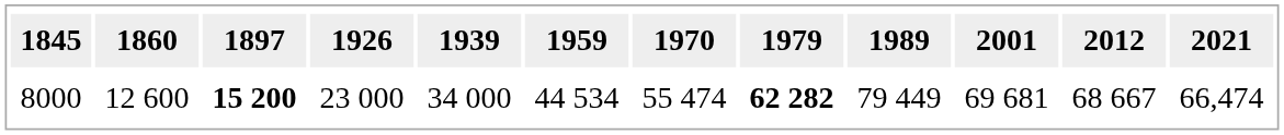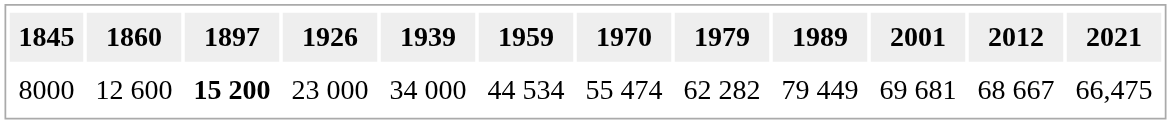8000 | 1979: bold -> normal
8000 | 2021: 66,474 -> 66,475
